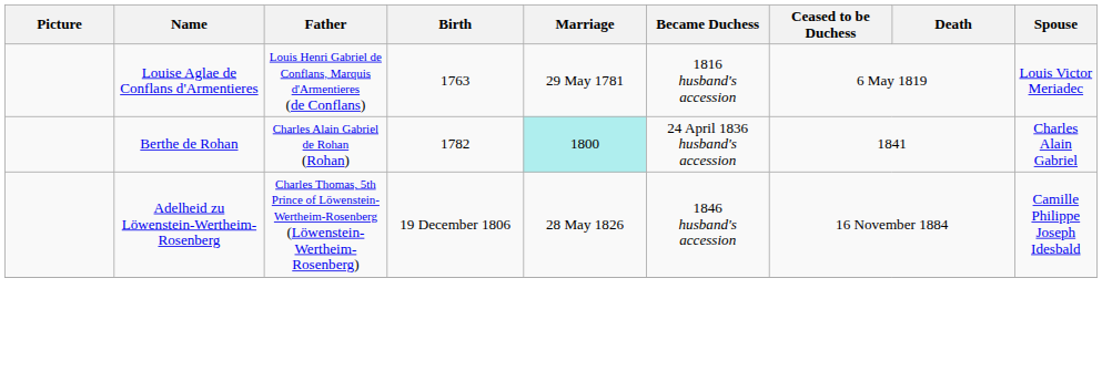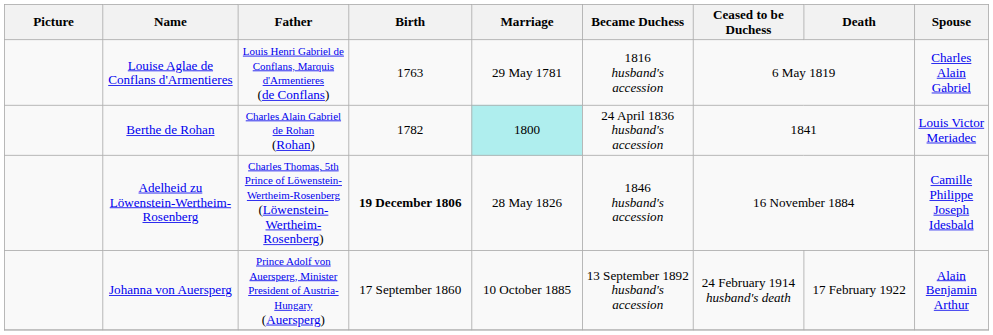Louise Aglae de Conflans d'Armentieres | Spouse: Louis Victor Meriadec -> Charles Alain Gabriel
Berthe de Rohan | Spouse: Charles Alain Gabriel -> Louis Victor Meriadec
Adelheid zu Löwenstein-Wertheim-Rosenberg | Birth: normal -> bold
+ row: Johanna von Auersperg | Prince Adolf von Auersperg, Minister President of Austria-Hungary (Auersperg) | 17 September 1860 | 10 October 1885 | 13 September 1892 husband's accession | 24 February 1914 husband's death | 17 February 1922 | Alain Benjamin Arthur
